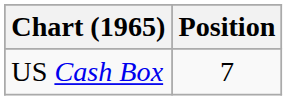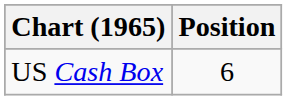US Cash Box | Position: 7 -> 6
